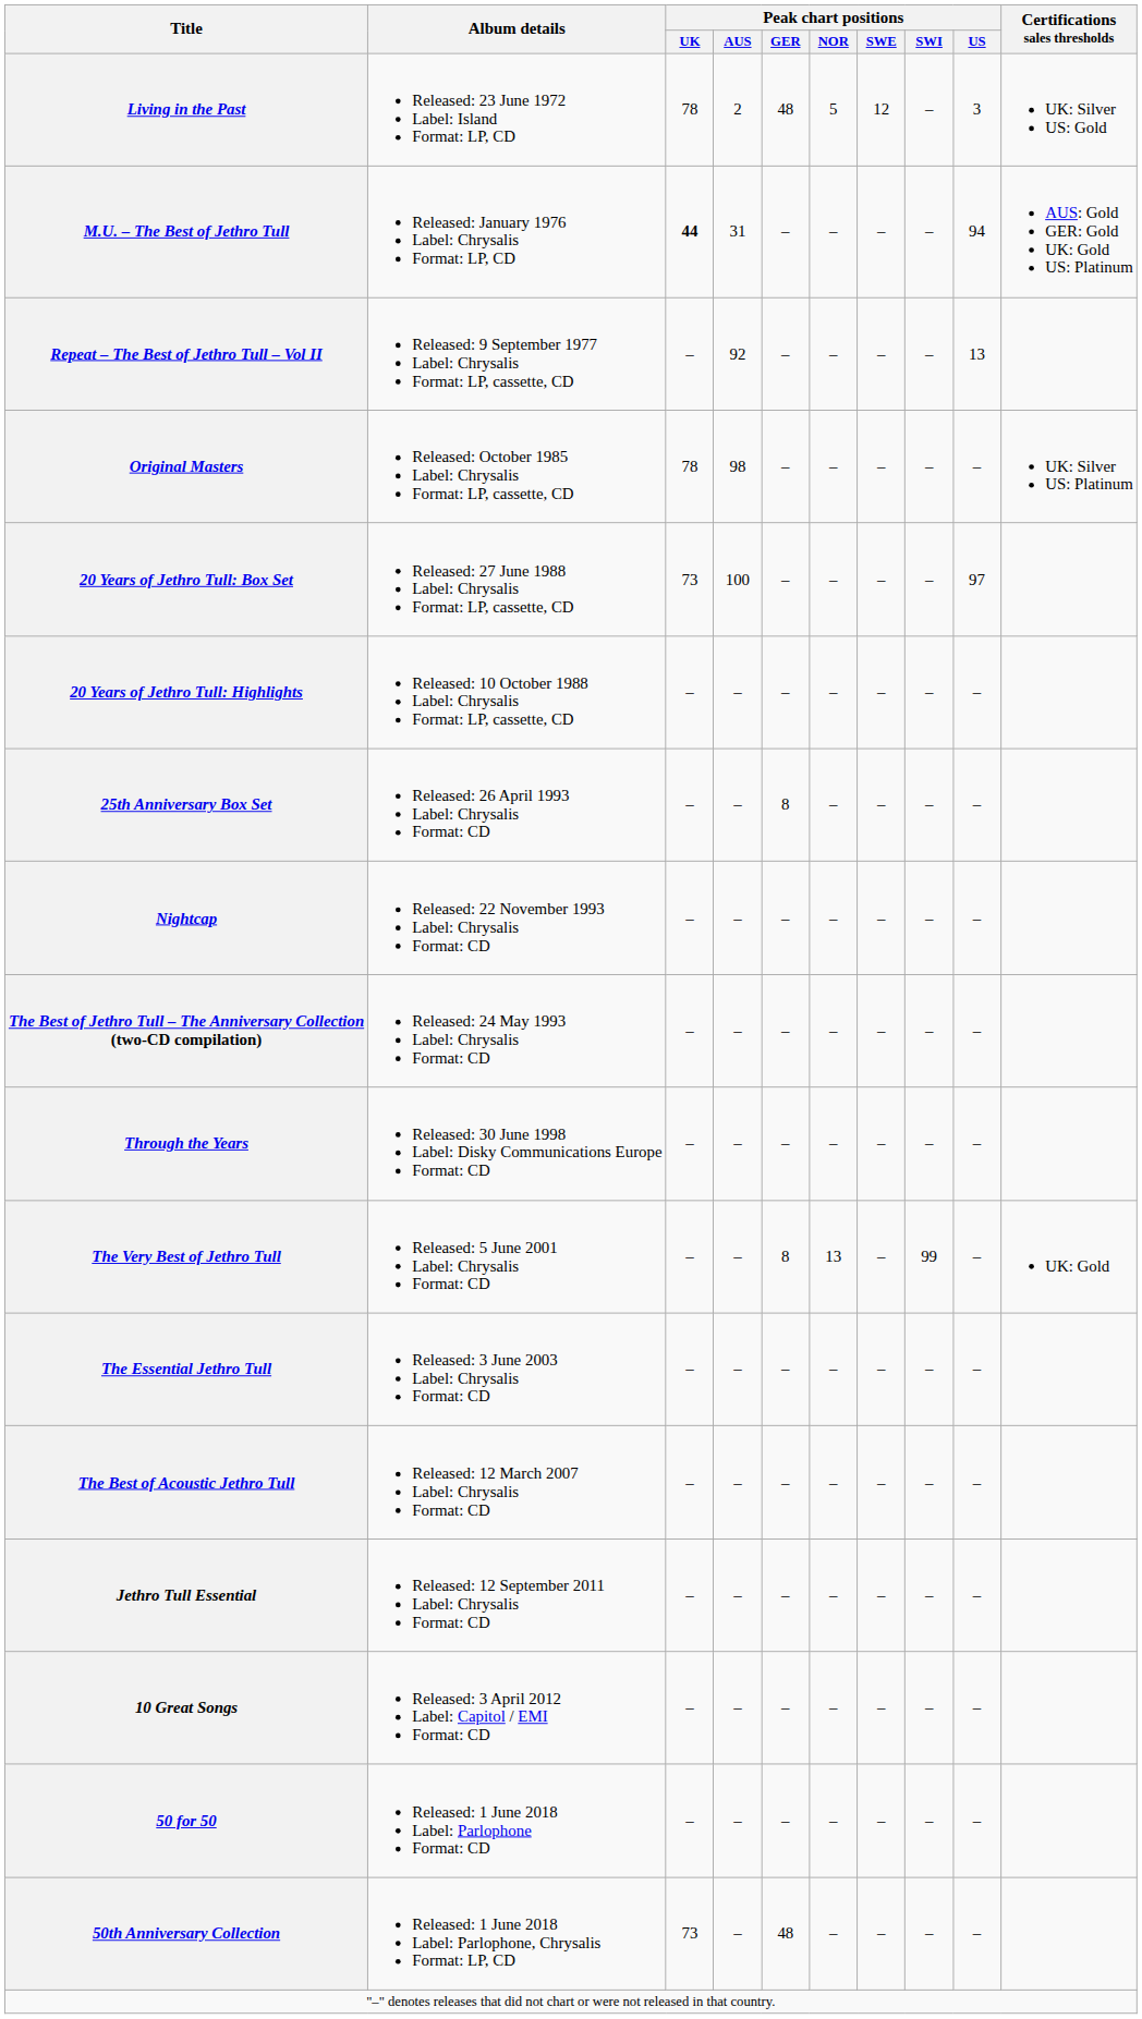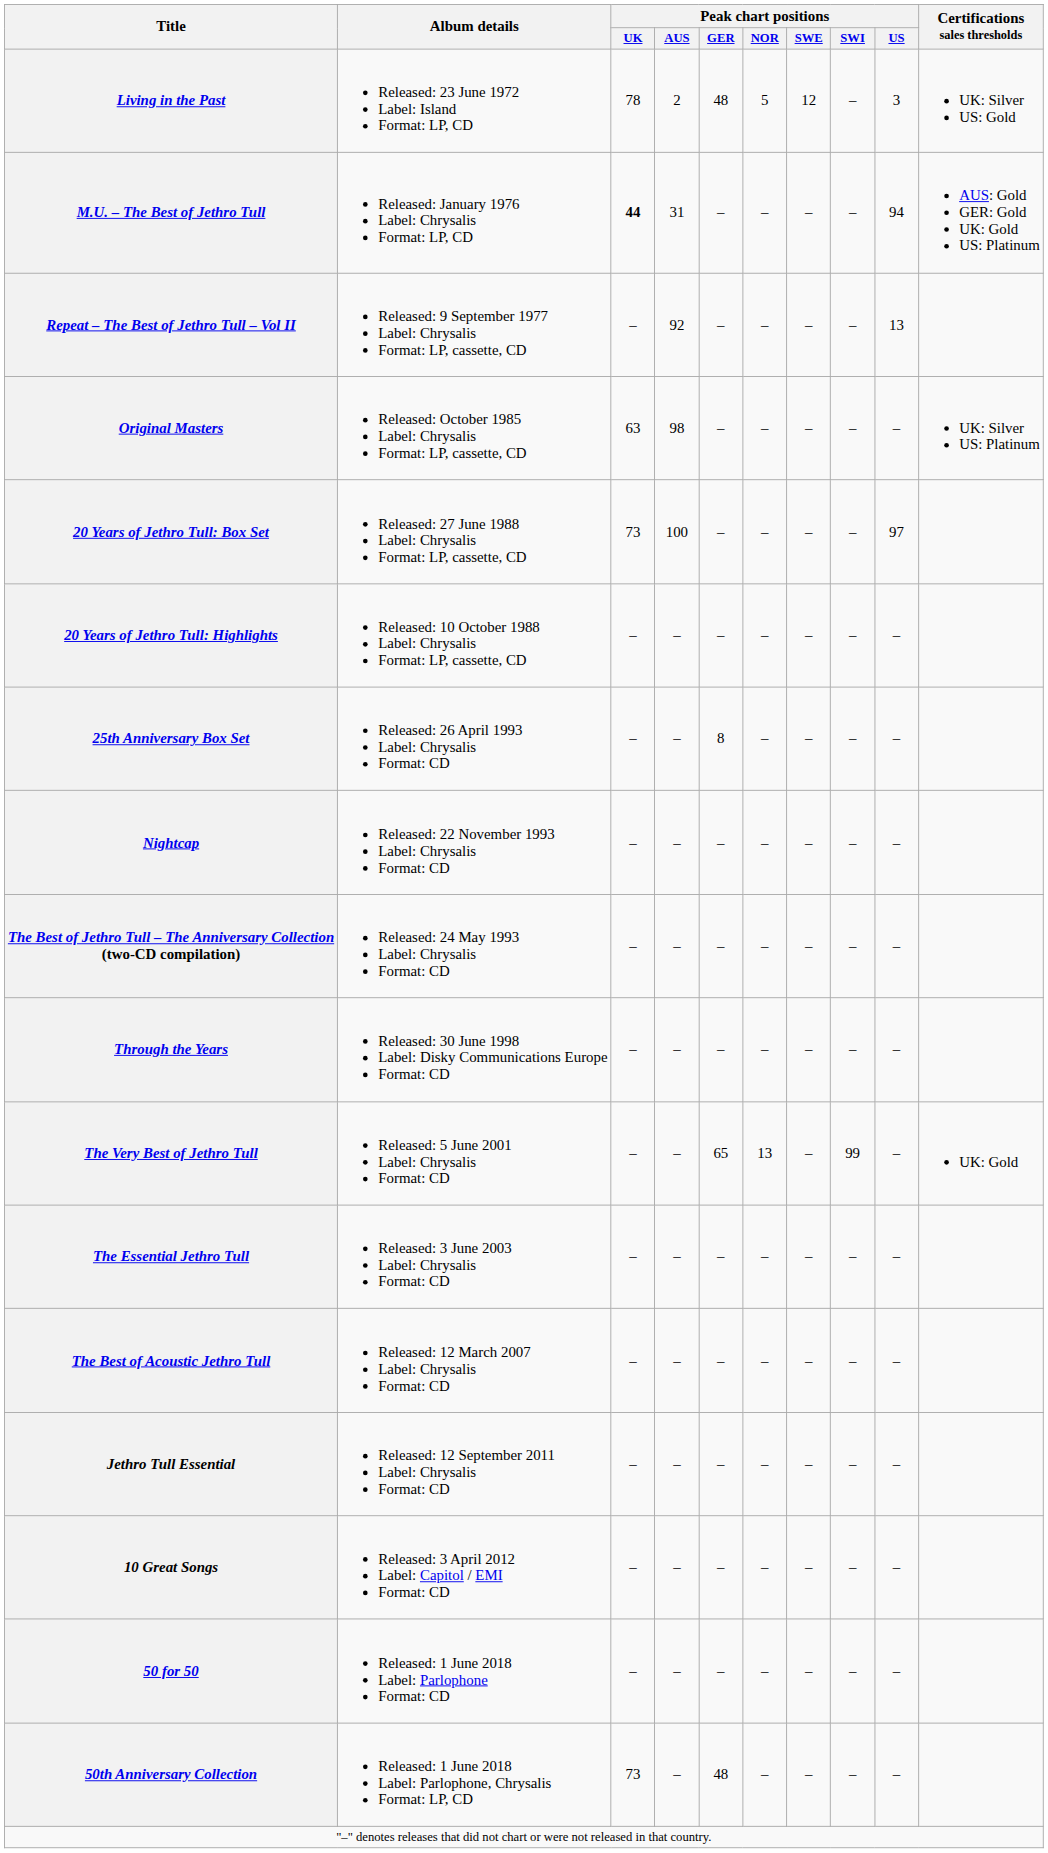Original Masters | Peak chart positions / UK: 78 -> 63
The Very Best of Jethro Tull | Peak chart positions / GER: 8 -> 65
